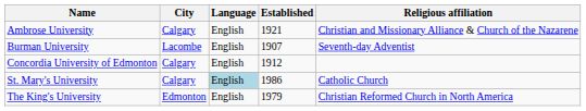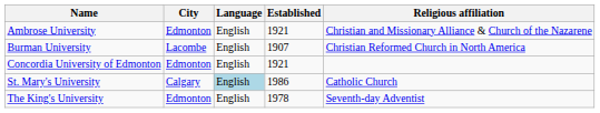Ambrose University | City: Calgary -> Edmonton
Burman University | Religious affiliation: Seventh-day Adventist -> Christian Reformed Church in North America
Concordia University of Edmonton | City: Calgary -> Edmonton
Concordia University of Edmonton | Established: 1912 -> 1921
The King's University | Established: 1979 -> 1978
The King's University | Religious affiliation: Christian Reformed Church in North America -> Seventh-day Adventist
